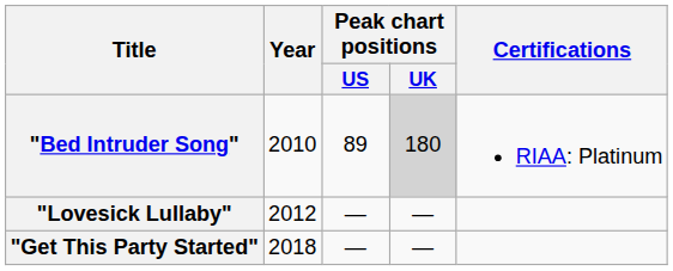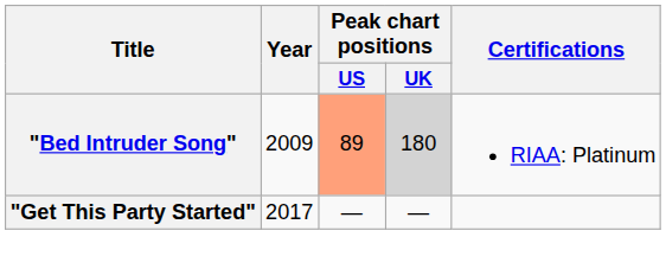"Bed Intruder Song" | Year: 2010 -> 2009
"Bed Intruder Song" | Peak chart positions / US: no background -> lightsalmon background
- row: "Lovesick Lullaby" | 2012 | — | —
"Get This Party Started" | Year: 2018 -> 2017
